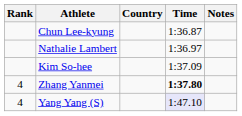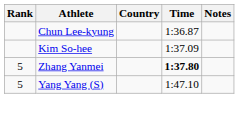- row: Nathalie Lambert | 1:36.97
Zhang Yanmei | Rank: 4 -> 5
Yang Yang (S) | Rank: 4 -> 5
Yang Yang (S) | Time: lavender background -> no background
